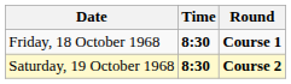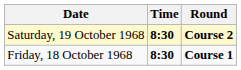rows swapped: Friday, 18 October 1968 <-> Saturday, 19 October 1968
